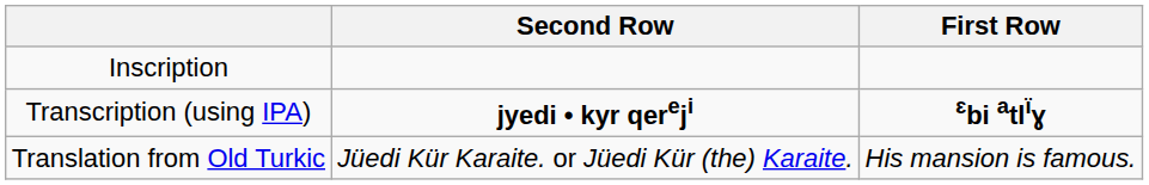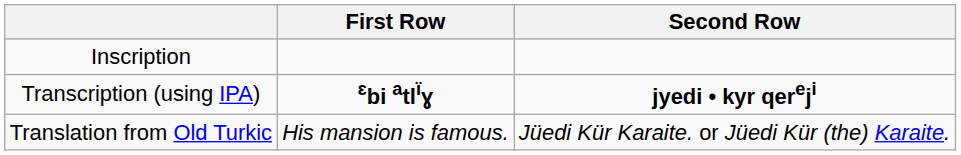columns swapped: First Row <-> Second Row
